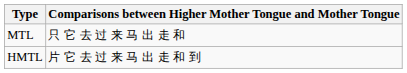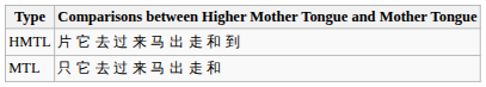rows swapped: HMTL <-> MTL
